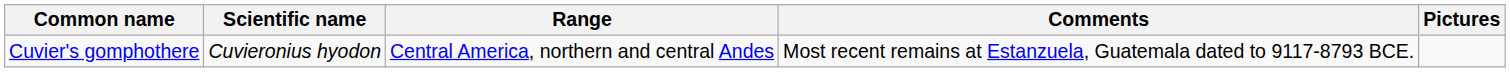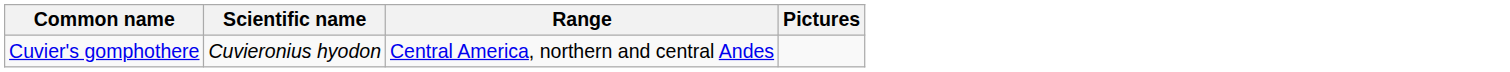- column: Comments | Most recent remains at Estanzuela, Guatemala dated to 9117-8793 BCE.
